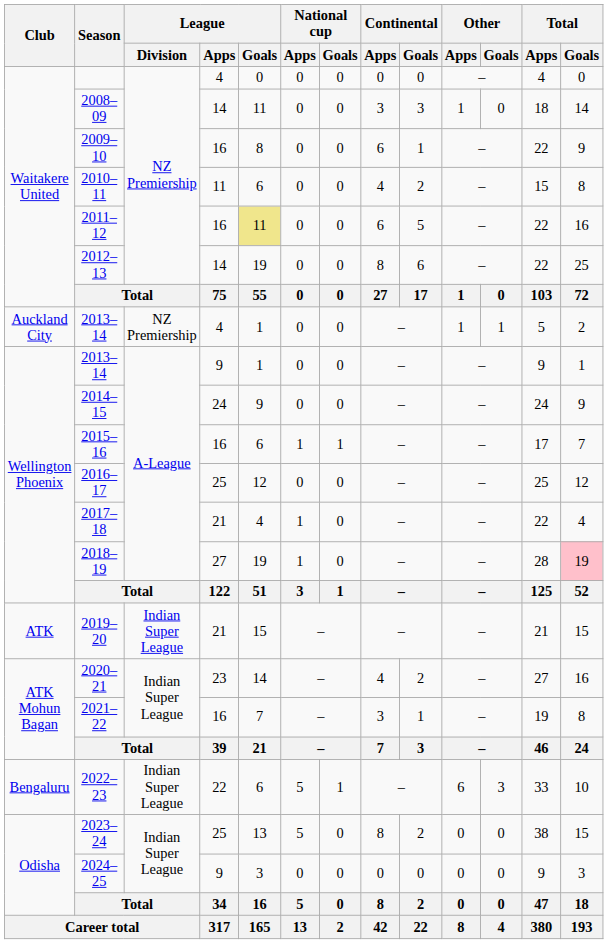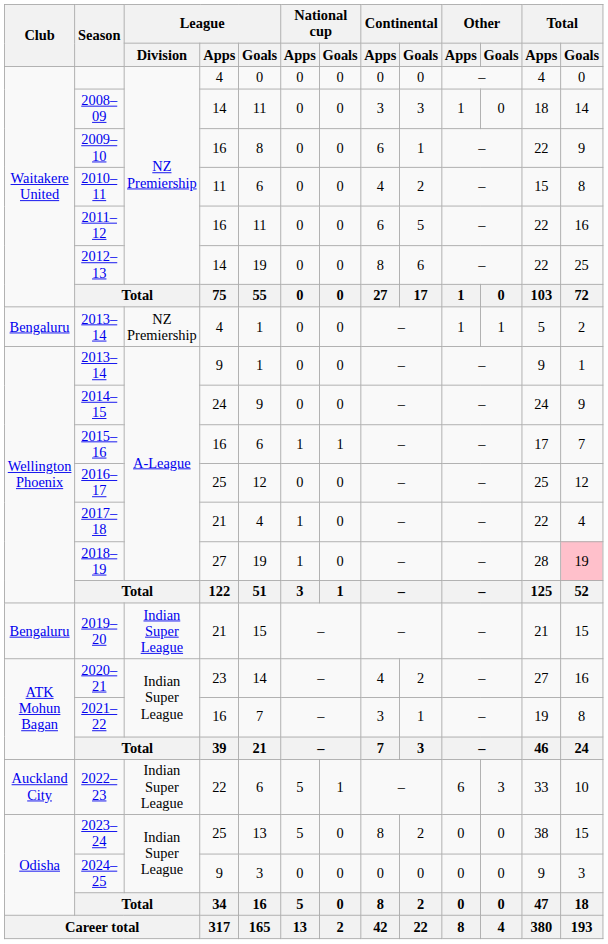2011–12 | League / Goals: khaki background -> no background
2013–14 / 4 | Club: Auckland City -> Bengaluru
2019–20 | Club: ATK -> Bengaluru
2022–23 | Club: Bengaluru -> Auckland City
